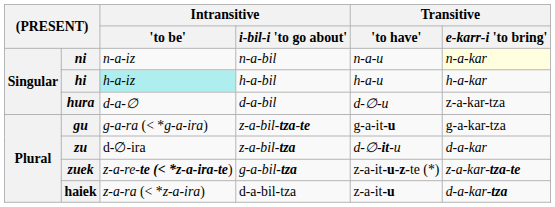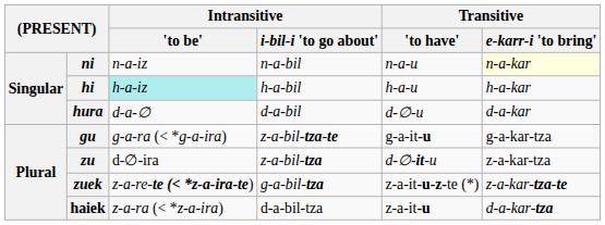hura | Transitive / e-karr-i 'to bring': z-a-kar-tza -> d-a-kar
zu | Transitive / e-karr-i 'to bring': d-a-kar -> z-a-kar-tza
